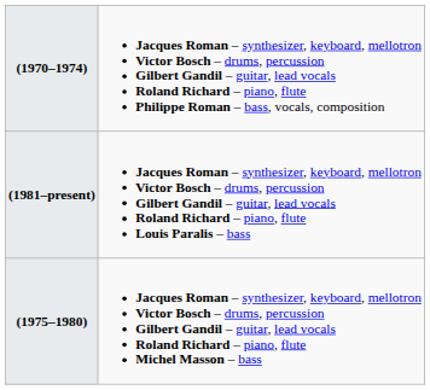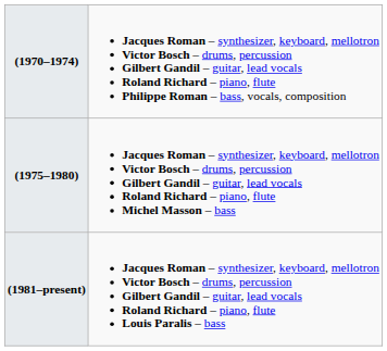rows swapped: (1975–1980) <-> (1981–present)
